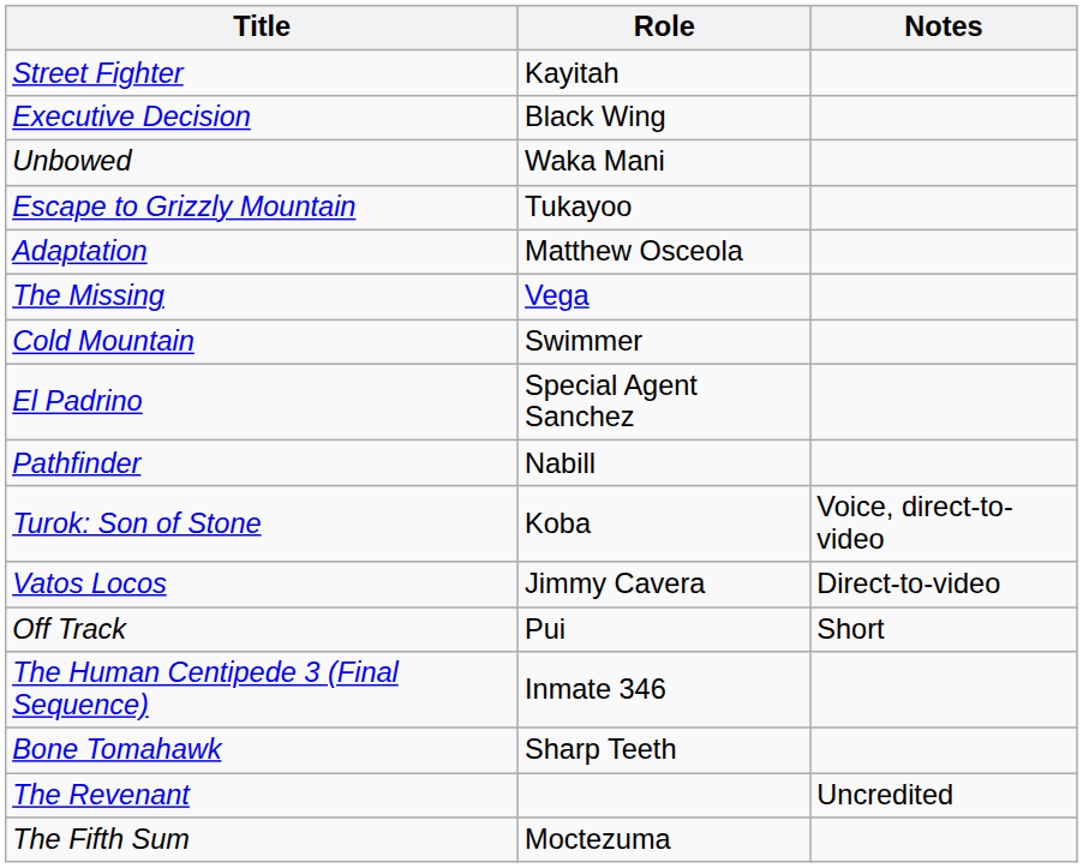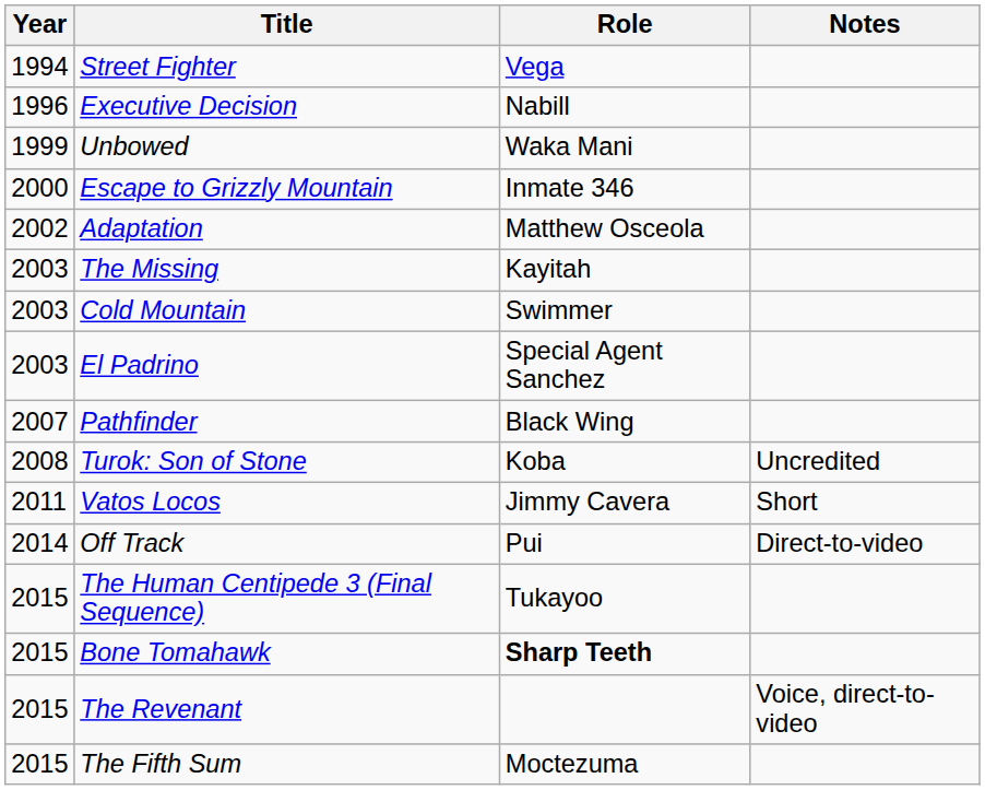+ column: Year | 1994 | 1996 | 1999 | 2000 | 2002 | 2003 | 2003 | 2003 | 2007 | 2008 | 2011 | 2014 | 2015 | 2015 | 2015 | 2015
Street Fighter | Role: Kayitah -> Vega
Executive Decision | Role: Black Wing -> Nabill
Escape to Grizzly Mountain | Role: Tukayoo -> Inmate 346
The Missing | Role: Vega -> Kayitah
Pathfinder | Role: Nabill -> Black Wing
Turok: Son of Stone | Notes: Voice, direct-to-video -> Uncredited
Vatos Locos | Notes: Direct-to-video -> Short
Off Track | Notes: Short -> Direct-to-video
The Human Centipede 3 (Final Sequence) | Role: Inmate 346 -> Tukayoo
Bone Tomahawk | Role: normal -> bold
The Revenant | Notes: Uncredited -> Voice, direct-to-video
